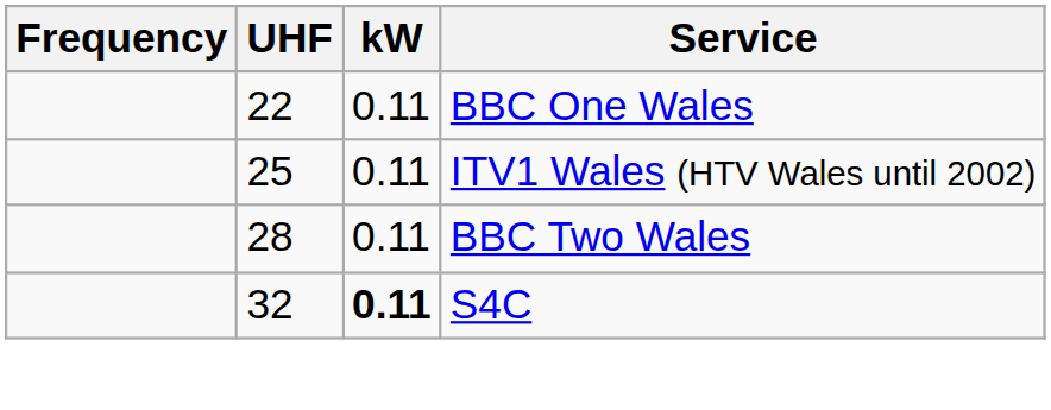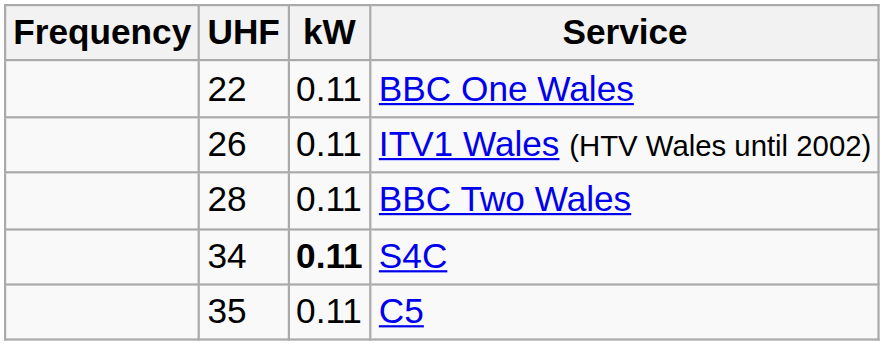ITV1 Wales (HTV Wales until 2002) | UHF: 25 -> 26
S4C | UHF: 32 -> 34
+ row: 35 | 0.11 | C5
